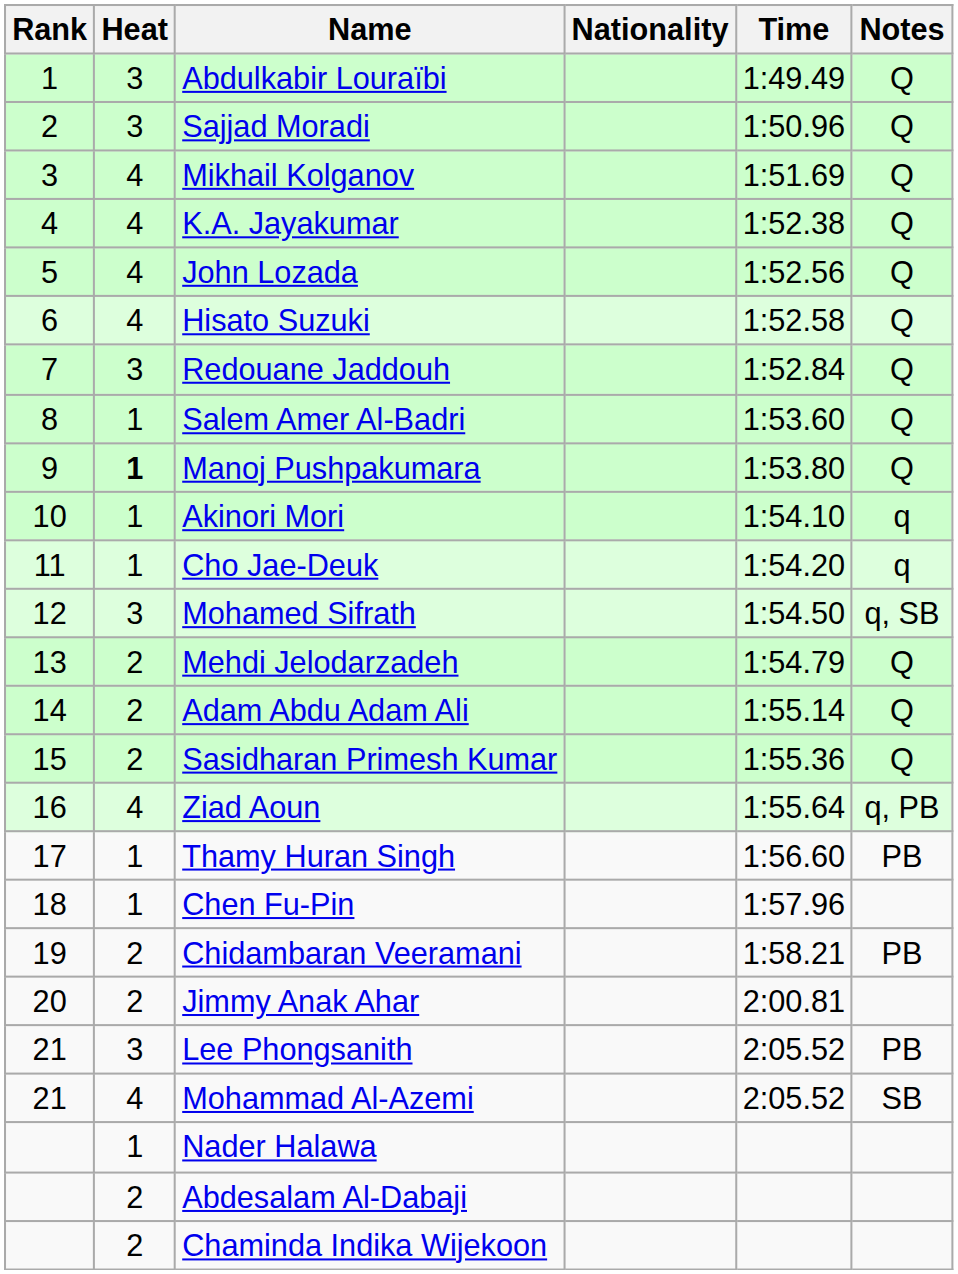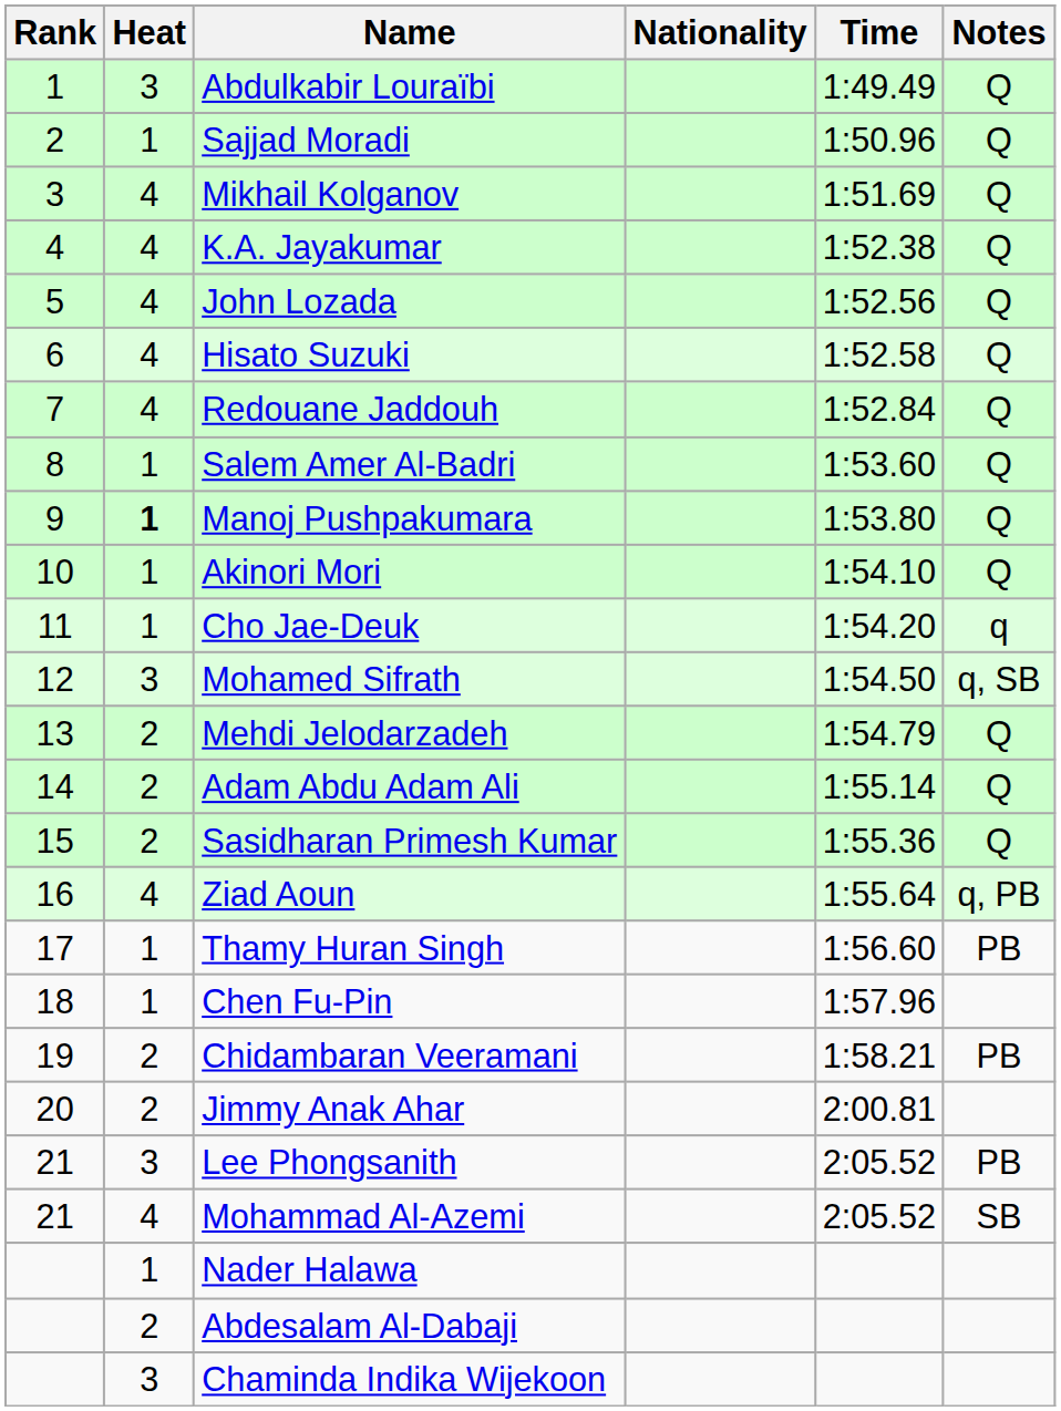Sajjad Moradi | Heat: 3 -> 1
Redouane Jaddouh | Heat: 3 -> 4
Akinori Mori | Notes: q -> Q
Chaminda Indika Wijekoon | Heat: 2 -> 3
